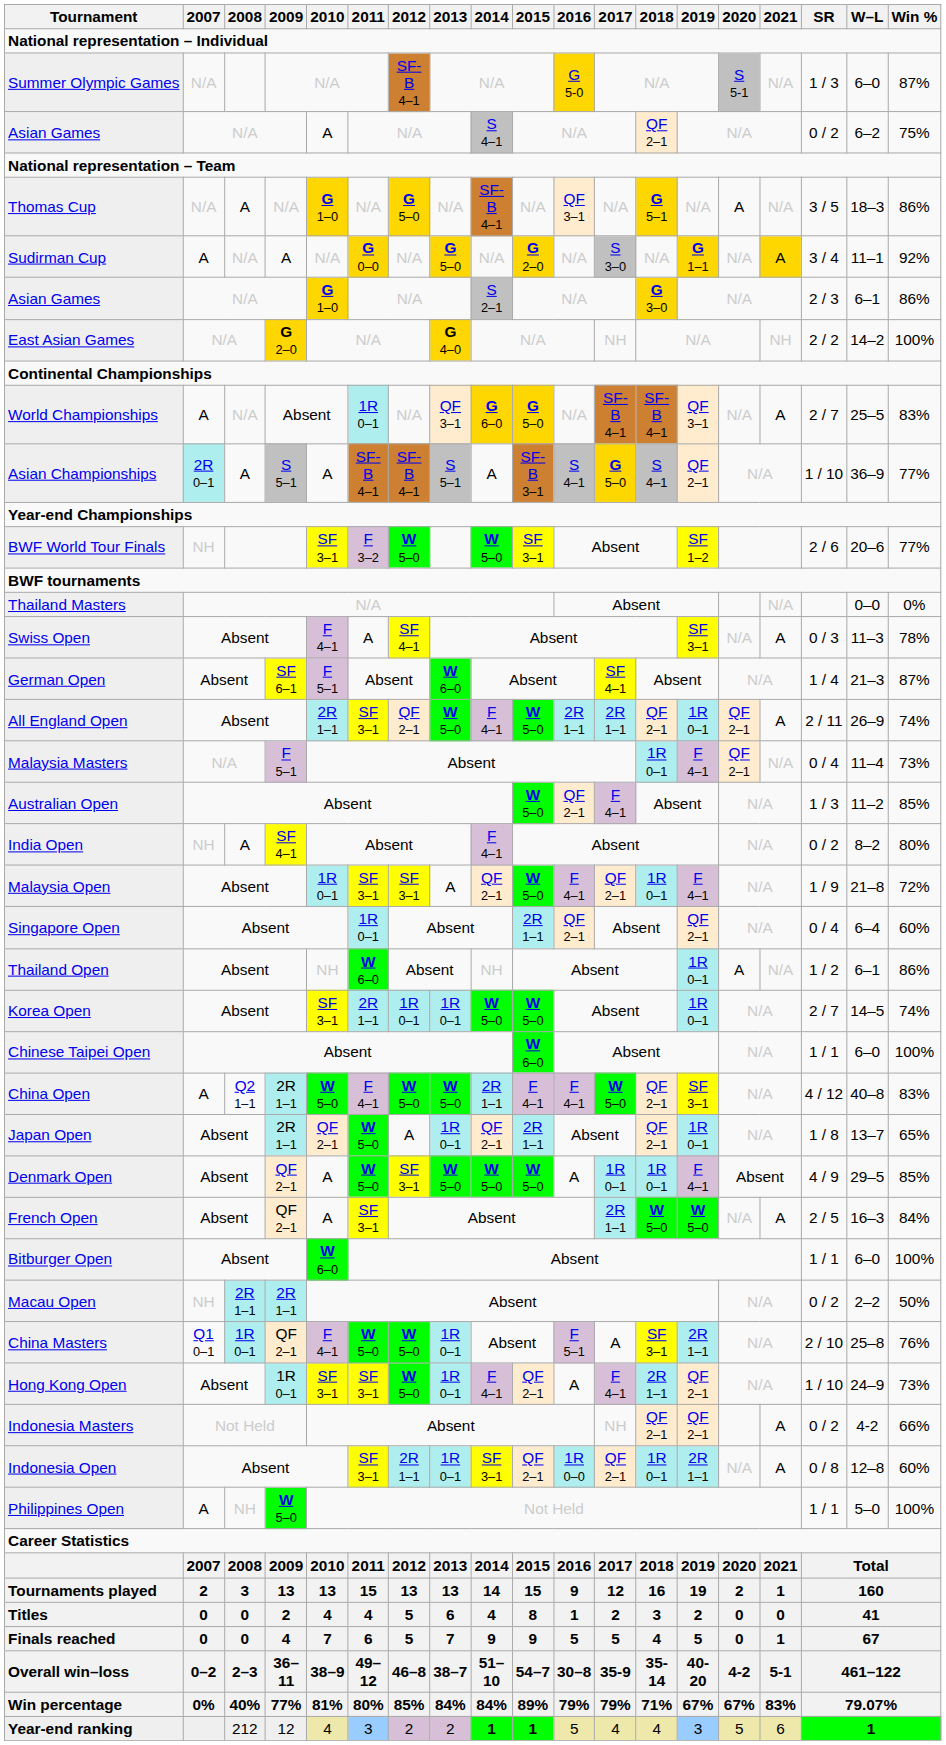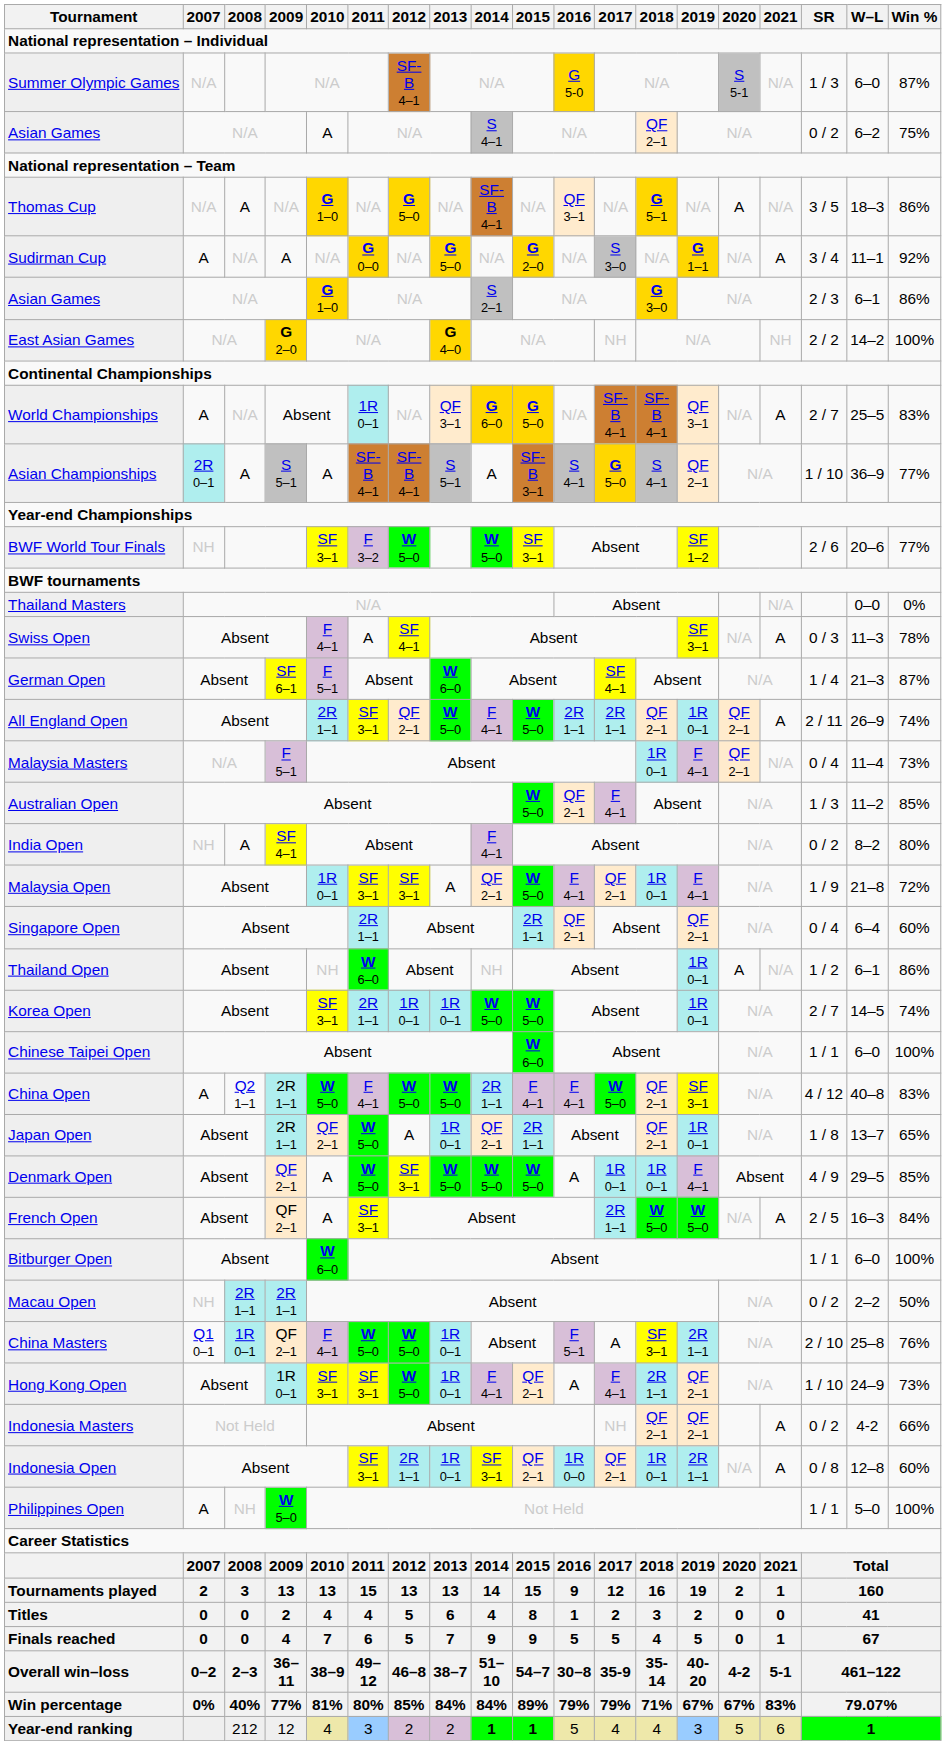Sudirman Cup | 2021: gold background -> no background
Singapore Open | 2011: 1R 0–1 -> 2R 1–1
